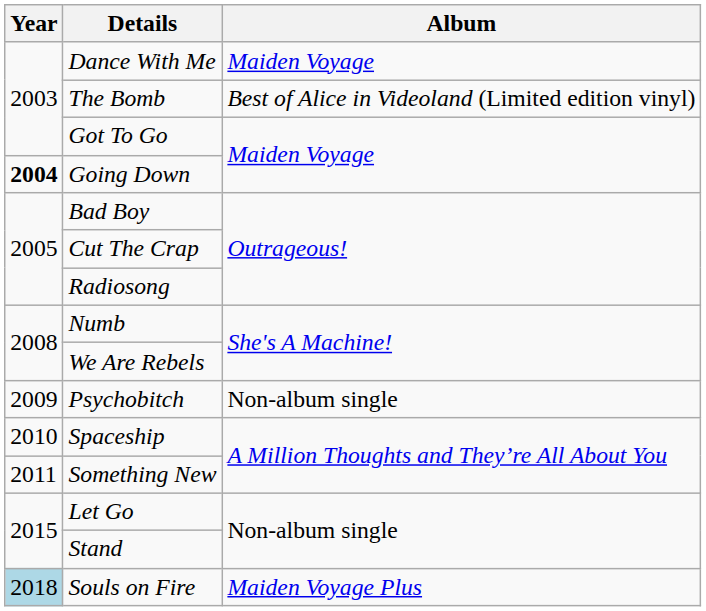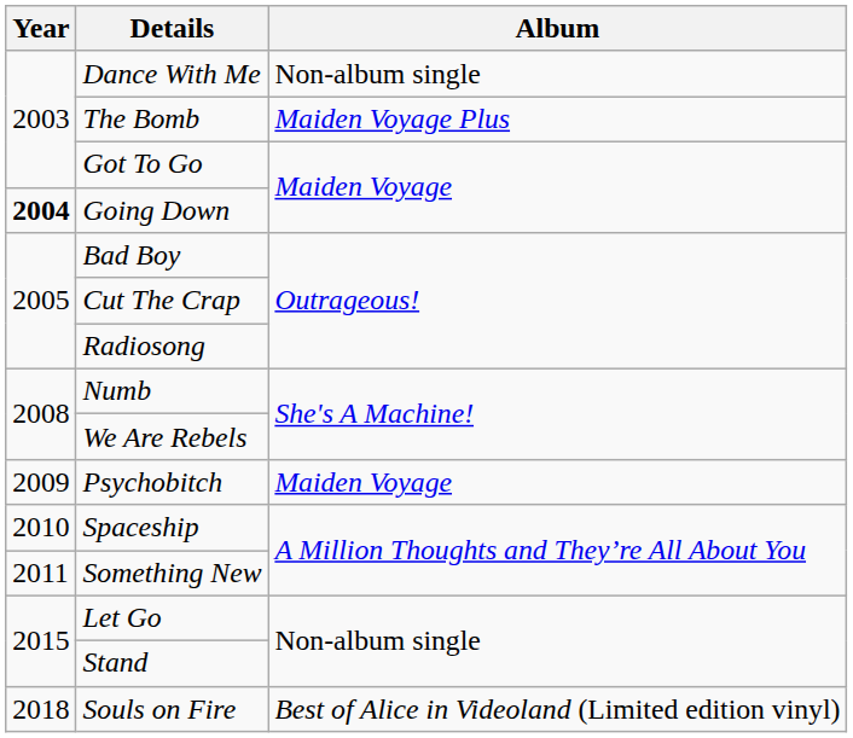Dance With Me | Album: Maiden Voyage -> Non-album single
The Bomb | Album: Best of Alice in Videoland (Limited edition vinyl) -> Maiden Voyage Plus
Psychobitch | Album: Non-album single -> Maiden Voyage
Souls on Fire | Year: lightblue background -> no background
Souls on Fire | Album: Maiden Voyage Plus -> Best of Alice in Videoland (Limited edition vinyl)
